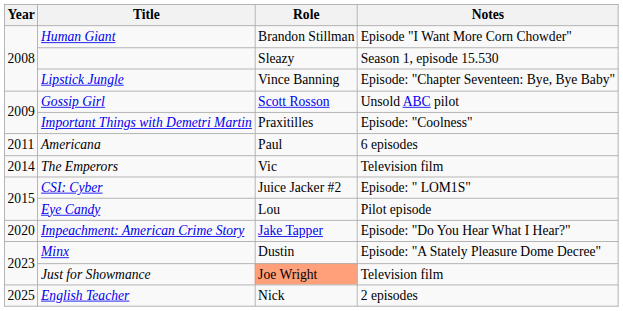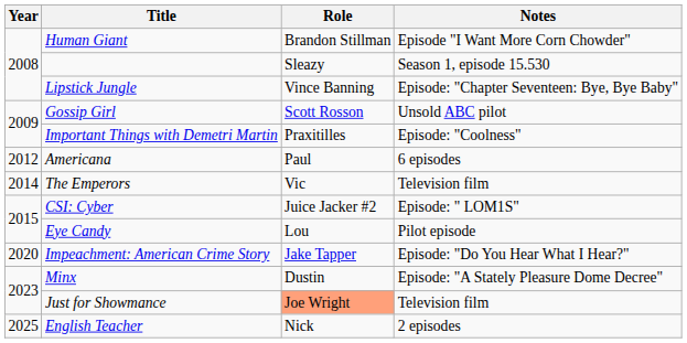Americana | Year: 2011 -> 2012
